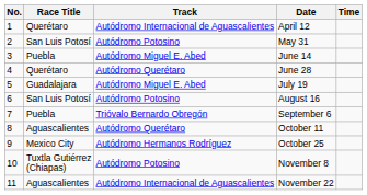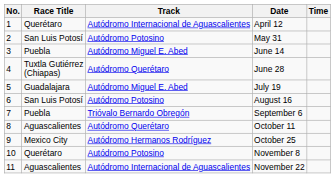June 28 | Race Title: Querétaro -> Tuxtla Gutiérrez (Chiapas)
November 8 | Race Title: Tuxtla Gutiérrez (Chiapas) -> Querétaro
